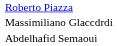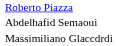rows swapped: Massimiliano Glaccdrdi <-> Abdelhafid Semaoui
